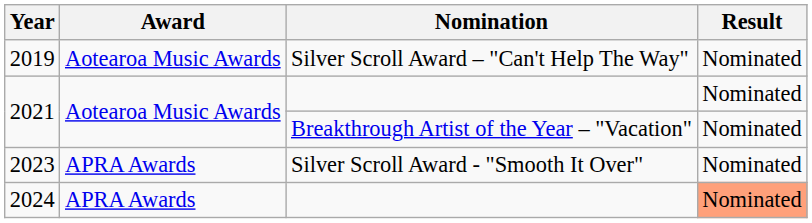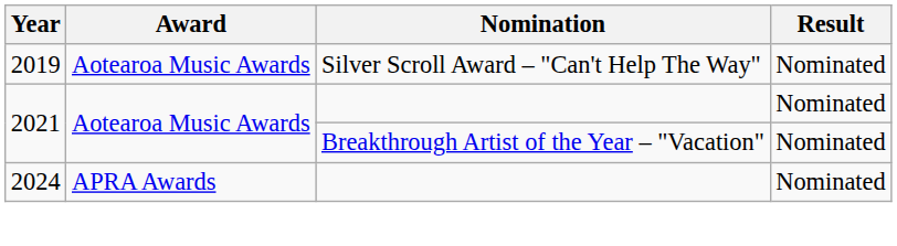- row: 2023 | APRA Awards | Silver Scroll Award - "Smooth It Over" | Nominated
2024 | Result: lightsalmon background -> no background
